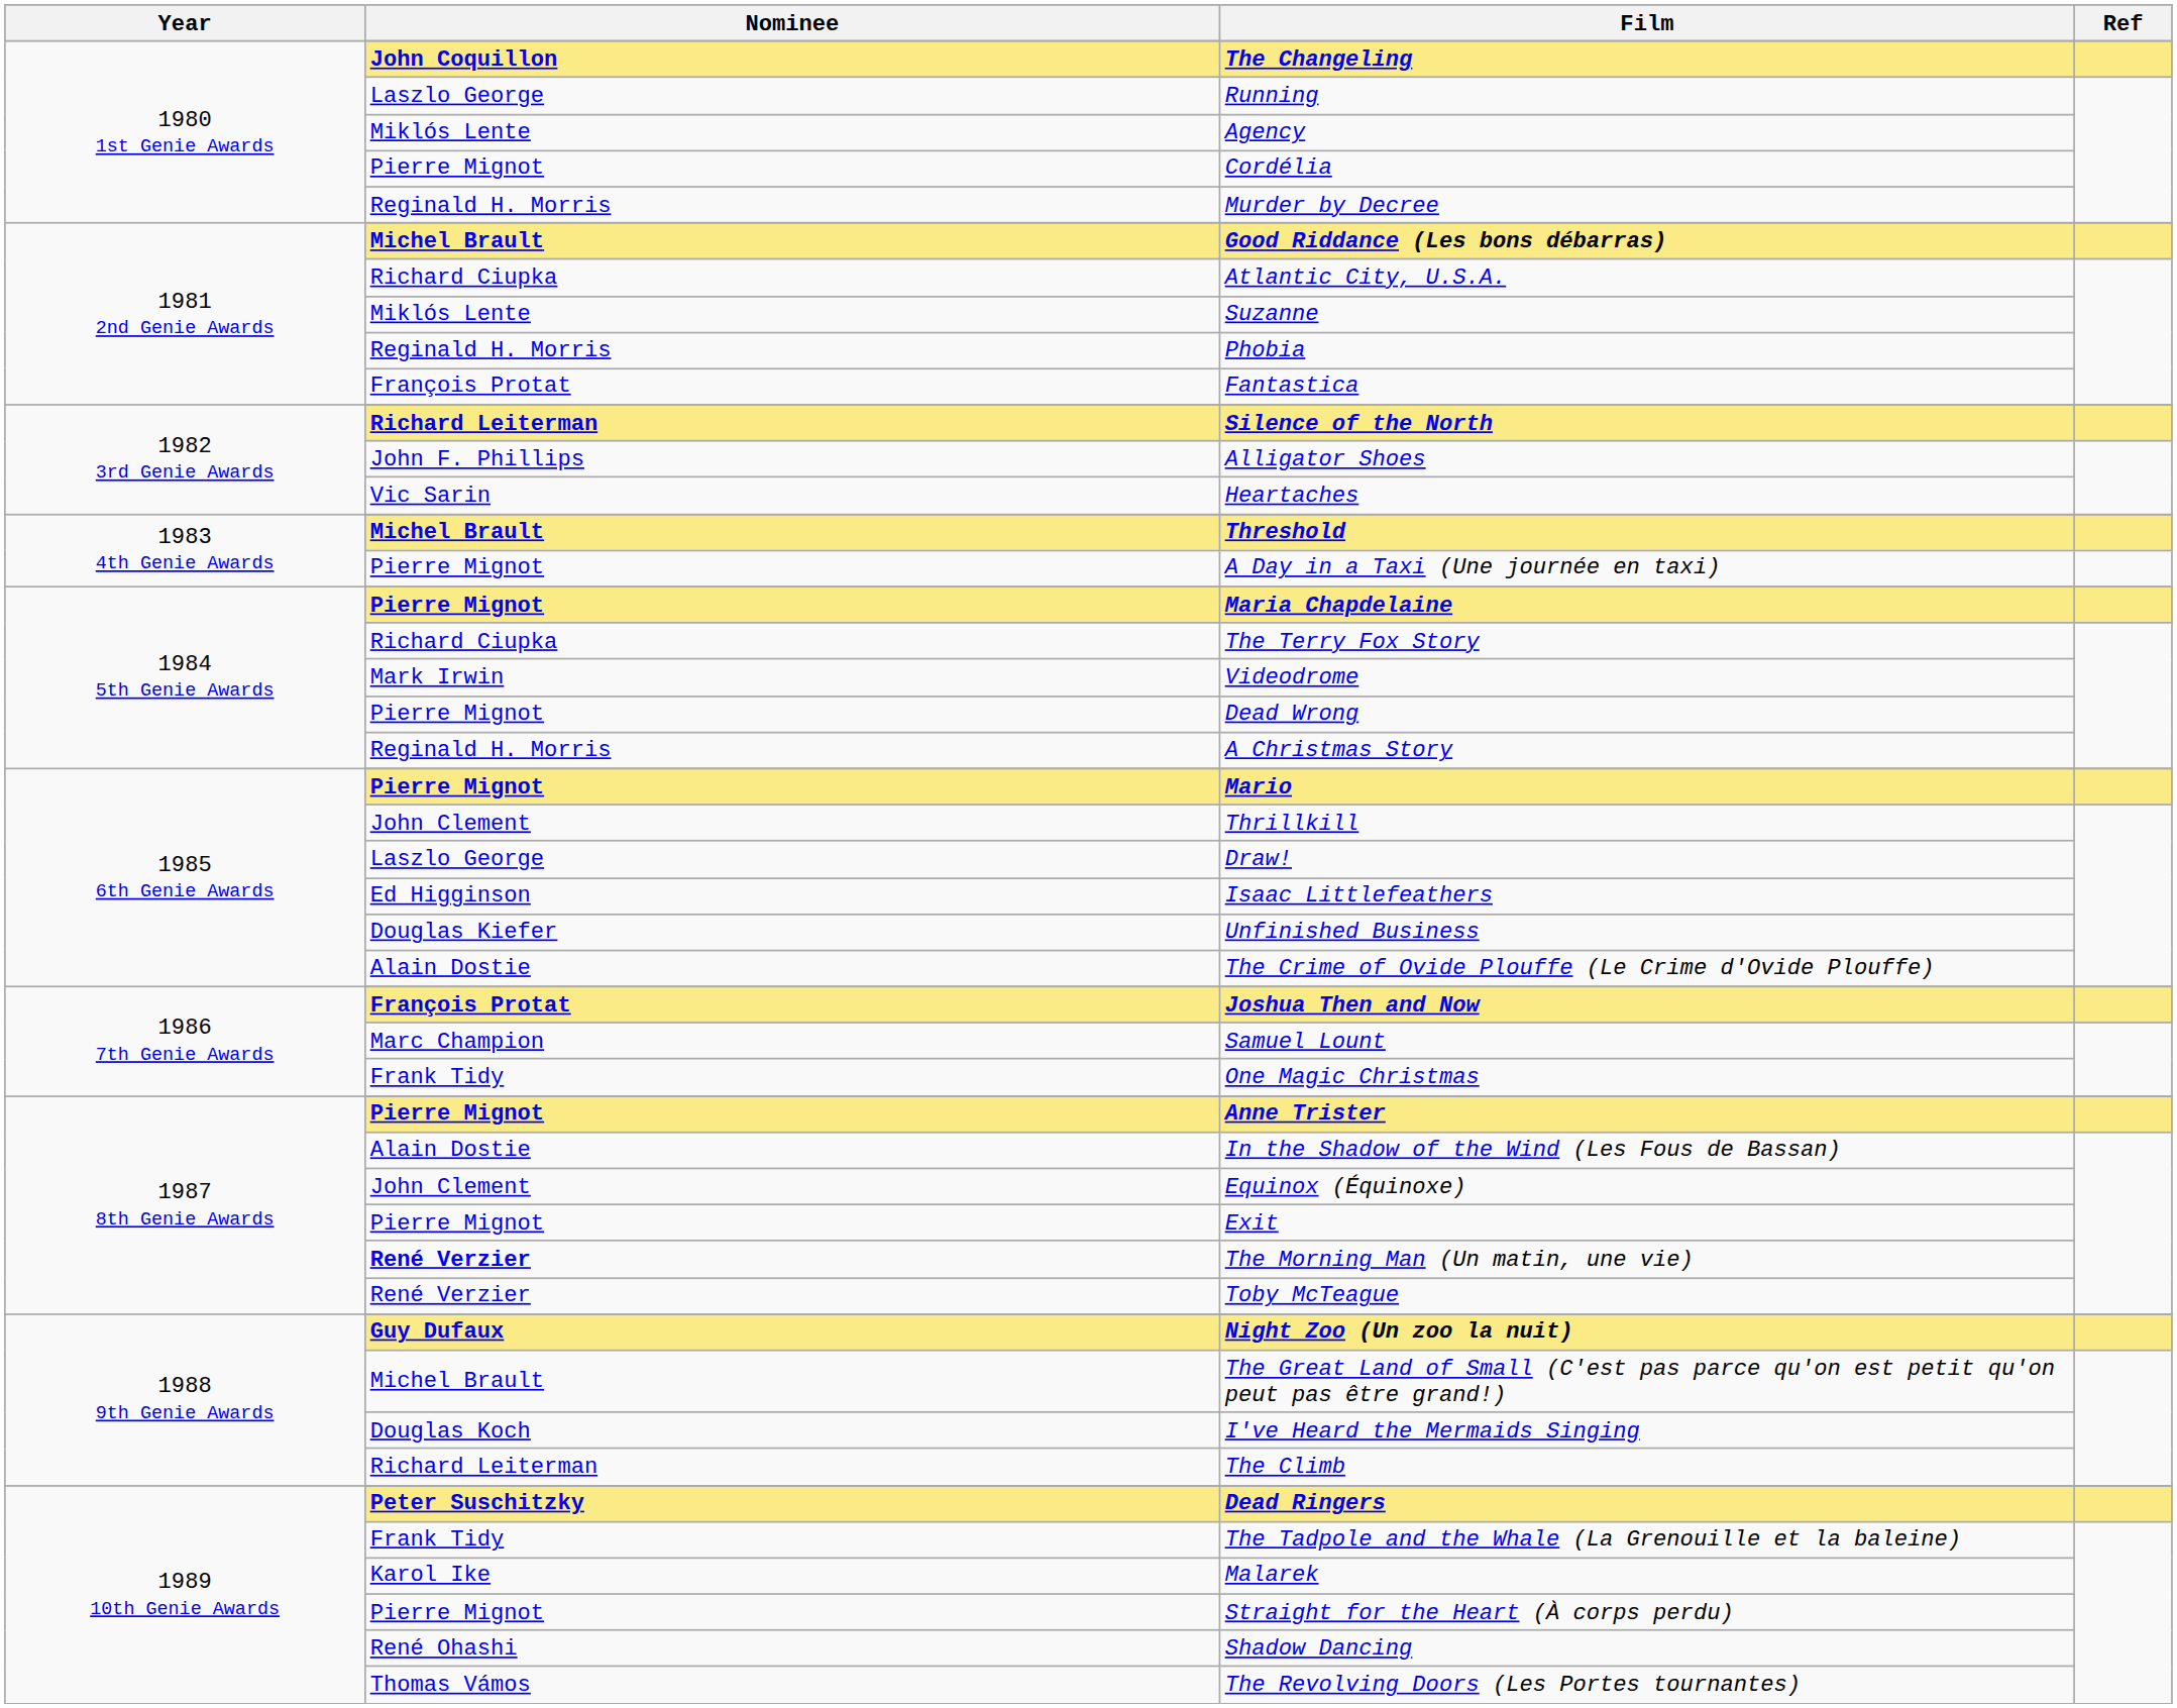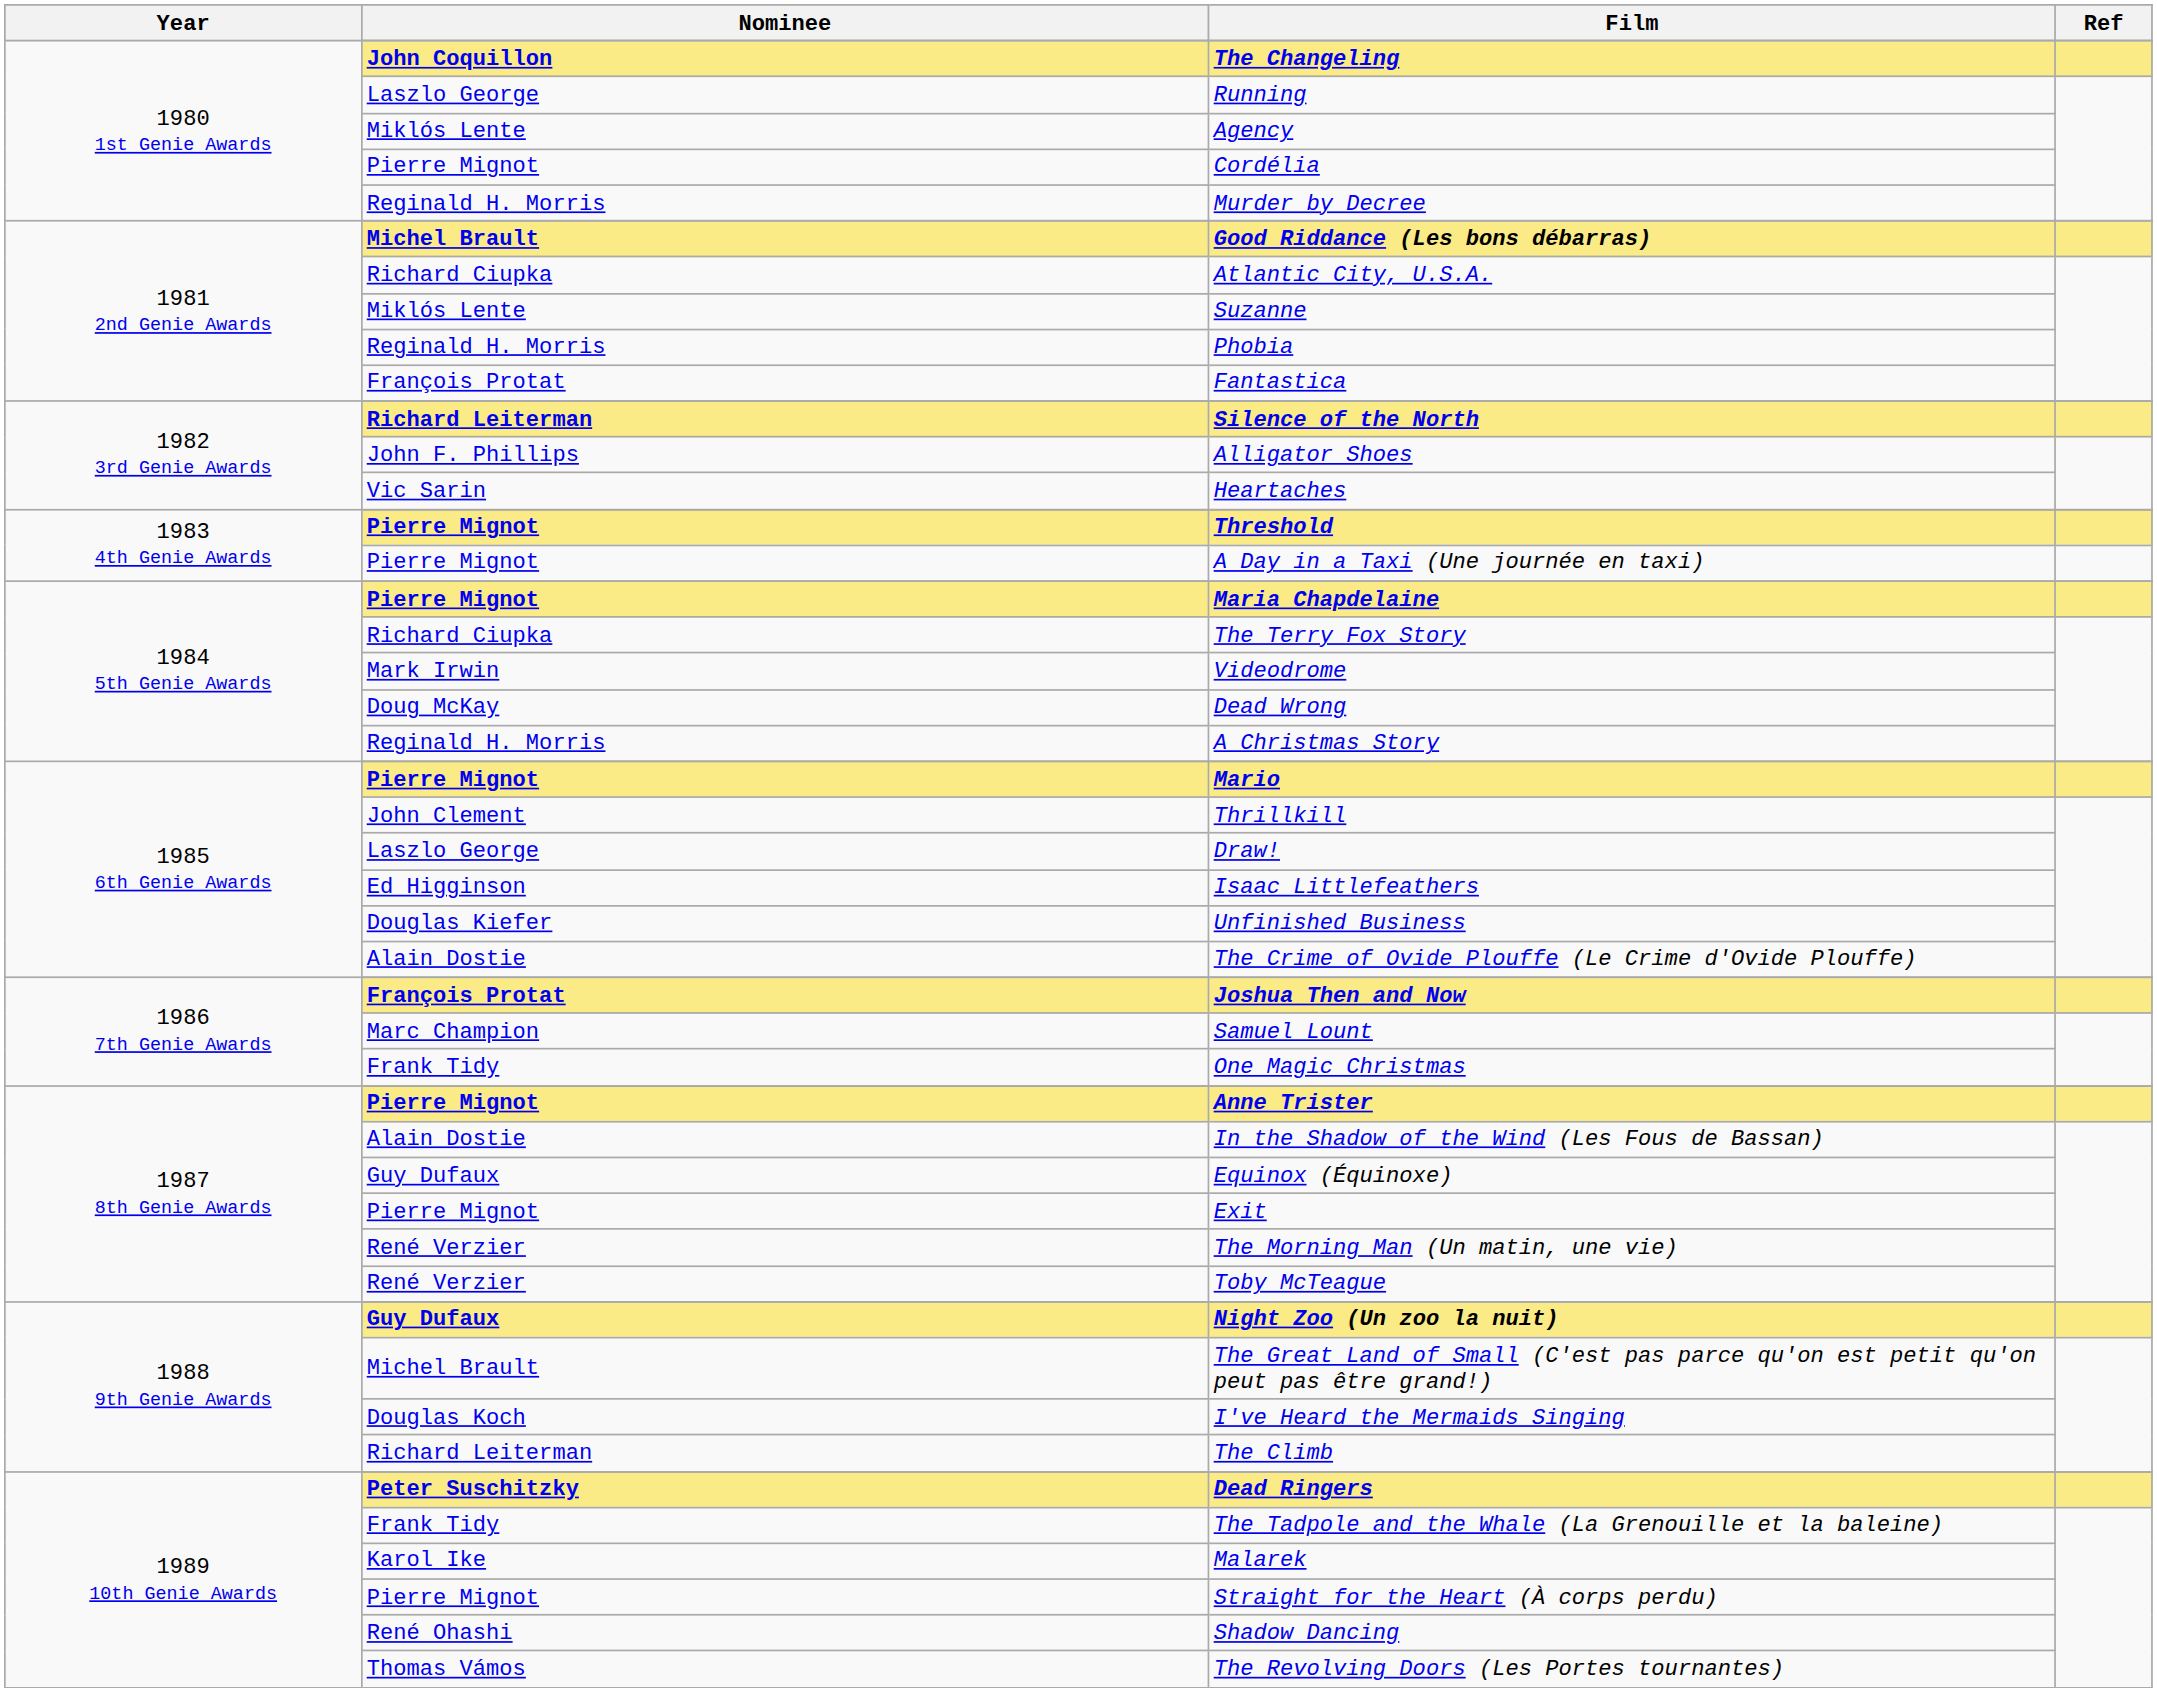Threshold | Nominee: Michel Brault -> Pierre Mignot
Dead Wrong | Nominee: Pierre Mignot -> Doug McKay
Equinox (Équinoxe) | Nominee: John Clement -> Guy Dufaux
The Morning Man (Un matin, une vie) | Nominee: bold -> normal
